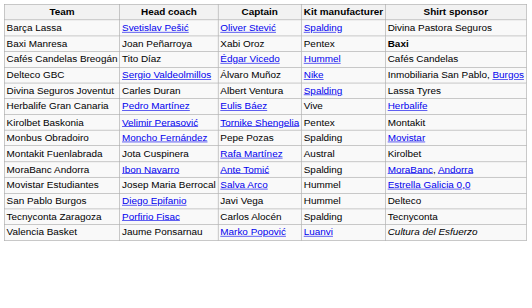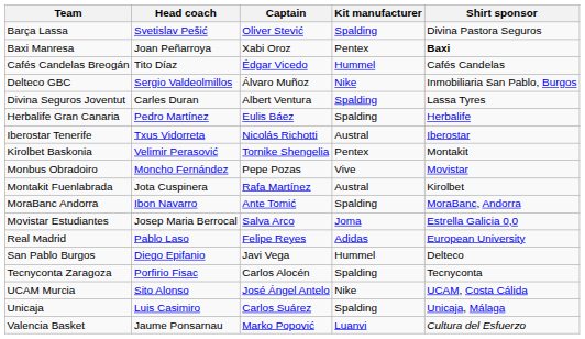Herbalife Gran Canaria | Kit manufacturer: Vive -> Spalding
+ row: Iberostar Tenerife | Txus Vidorreta | Nicolás Richotti | Austral | Iberostar
Monbus Obradoiro | Kit manufacturer: Spalding -> Vive
Movistar Estudiantes | Kit manufacturer: Hummel -> Joma
+ row: Real Madrid | Pablo Laso | Felipe Reyes | Adidas | European University
+ row: UCAM Murcia | Sito Alonso | José Ángel Antelo | Nike | UCAM, Costa Cálida
+ row: Unicaja | Luis Casimiro | Carlos Suárez | Spalding | Unicaja, Málaga
